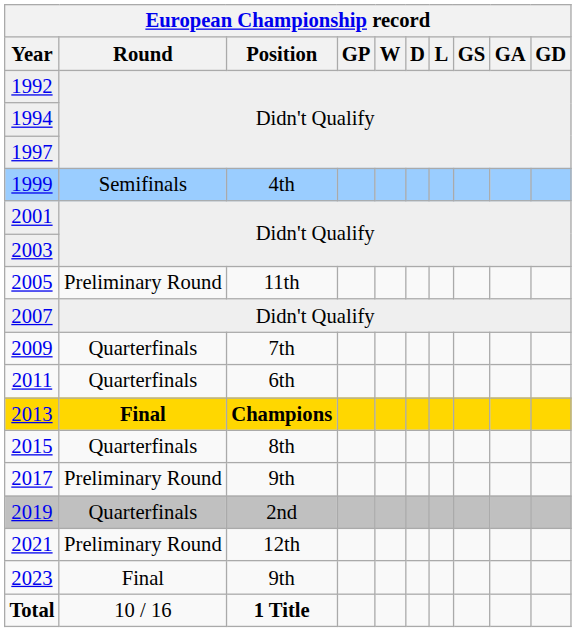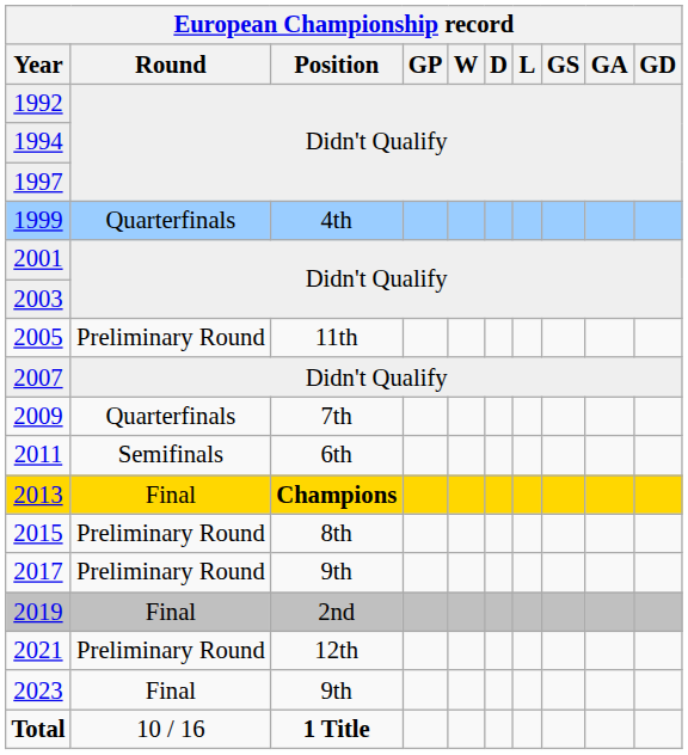1999 | European Championship record / Round: Semifinals -> Quarterfinals
2011 | European Championship record / Round: Quarterfinals -> Semifinals
2013 | European Championship record / Round: bold -> normal
2015 | European Championship record / Round: Quarterfinals -> Preliminary Round
2019 | European Championship record / Round: Quarterfinals -> Final
